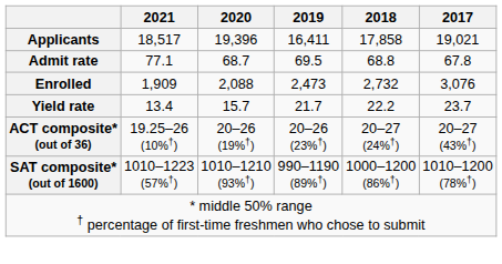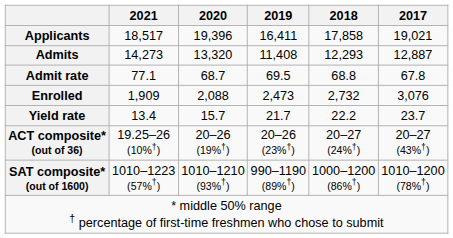+ row: Admits | 14,273 | 13,320 | 11,408 | 12,293 | 12,887
